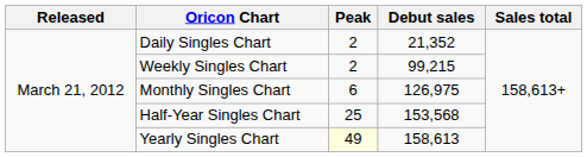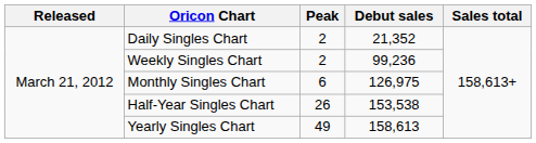Weekly Singles Chart | Debut sales: 99,215 -> 99,236
Half-Year Singles Chart | Peak: 25 -> 26
Half-Year Singles Chart | Debut sales: 153,568 -> 153,538
Yearly Singles Chart | Peak: lightyellow background -> no background
